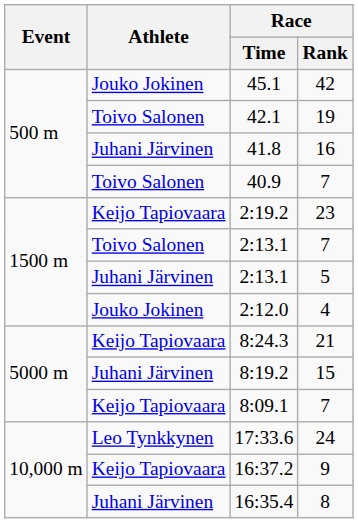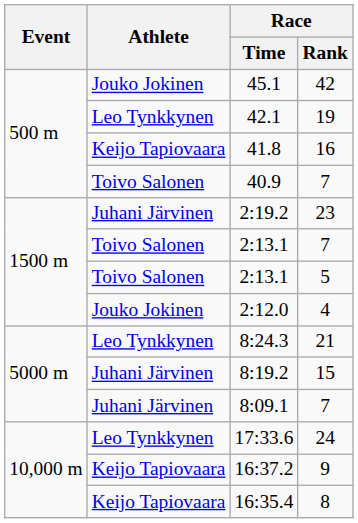42.1 | Athlete: Toivo Salonen -> Leo Tynkkynen
41.8 | Athlete: Juhani Järvinen -> Keijo Tapiovaara
2:19.2 | Athlete: Keijo Tapiovaara -> Juhani Järvinen
2:13.1 / 5 | Athlete: Juhani Järvinen -> Toivo Salonen
8:24.3 | Athlete: Keijo Tapiovaara -> Leo Tynkkynen
8:09.1 | Athlete: Keijo Tapiovaara -> Juhani Järvinen
16:35.4 | Athlete: Juhani Järvinen -> Keijo Tapiovaara
